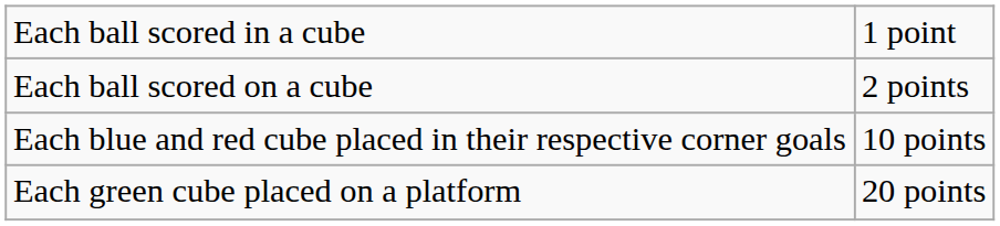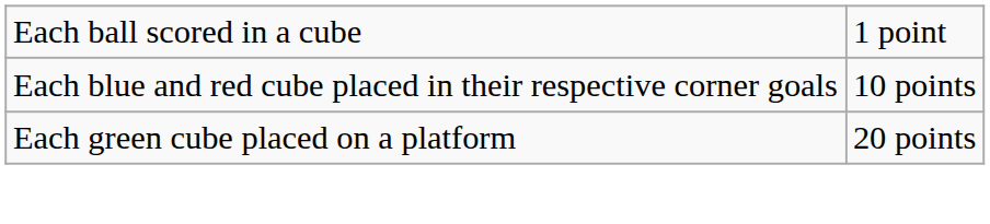- row: Each ball scored on a cube | 2 points
